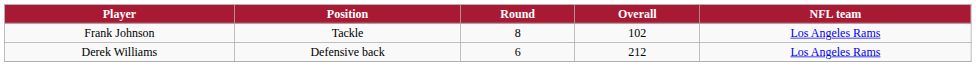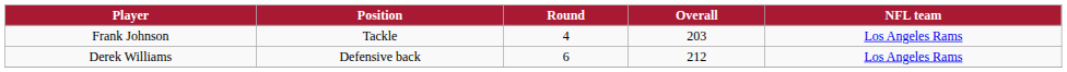Frank Johnson | Round: 8 -> 4
Frank Johnson | Overall: 102 -> 203
